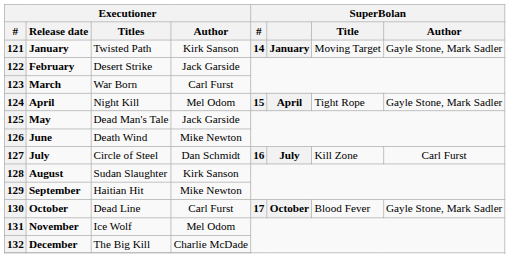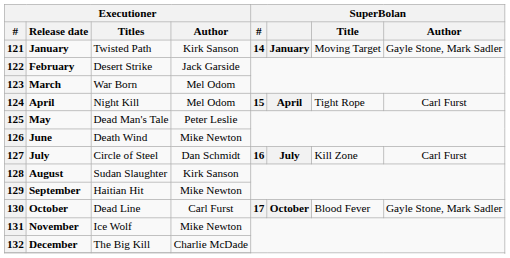123 | Executioner / Author: Carl Furst -> Mel Odom
124 | SuperBolan / Author: Gayle Stone, Mark Sadler -> Carl Furst
125 | Executioner / Author: Jack Garside -> Peter Leslie
131 | Executioner / Author: Mel Odom -> Mike Newton
